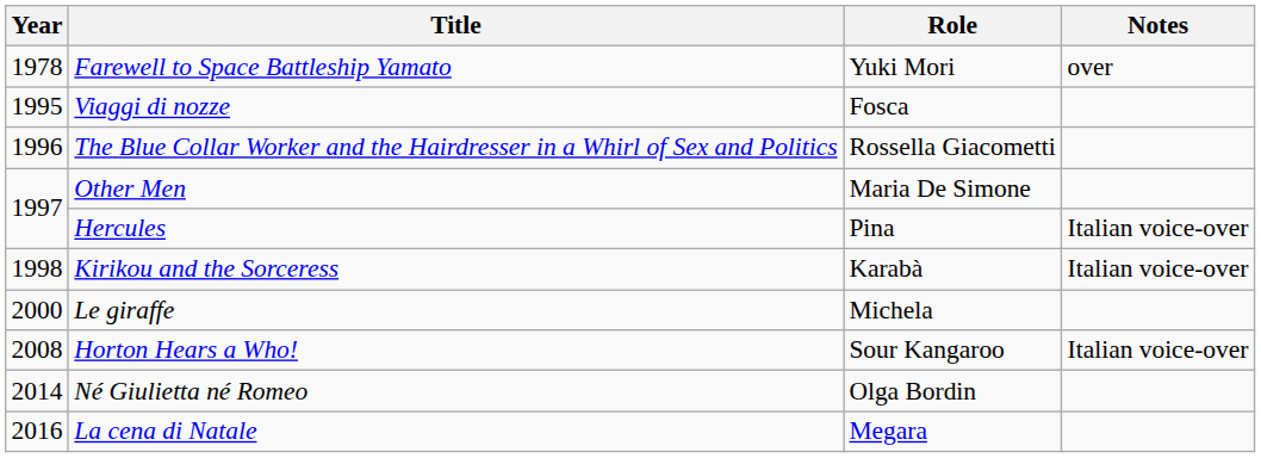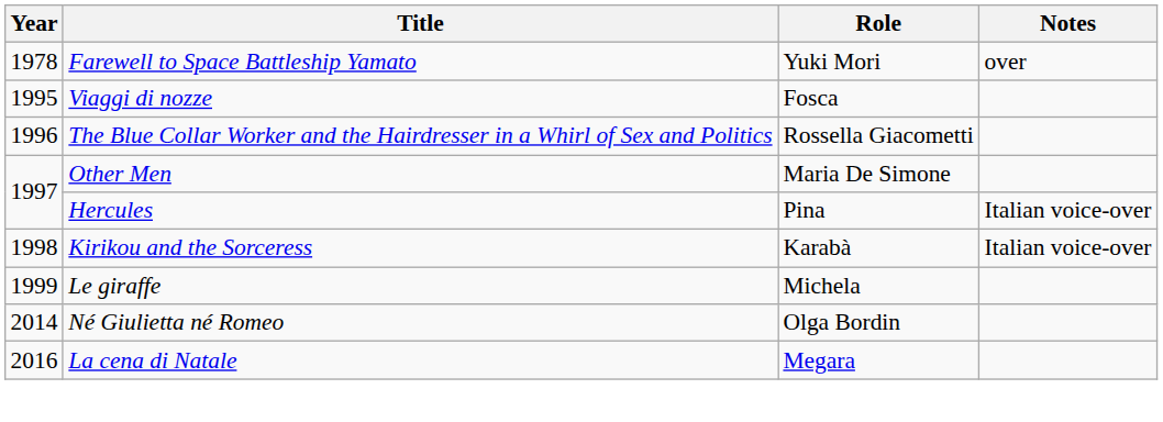Le giraffe | Year: 2000 -> 1999
- row: 2008 | Horton Hears a Who! | Sour Kangaroo | Italian voice-over
